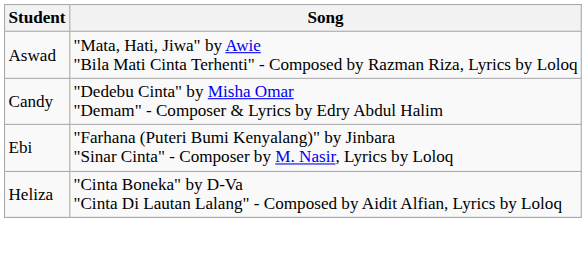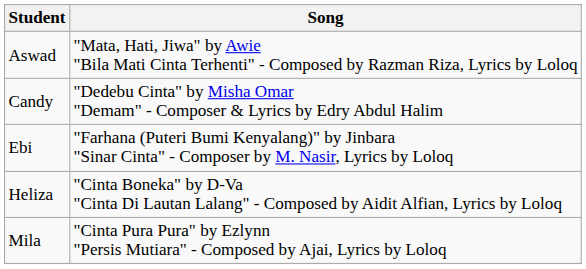+ row: Mila | "Cinta Pura Pura" by Ezlynn "Persis Mutiara" - Composed by Ajai, Lyrics by Loloq
